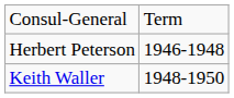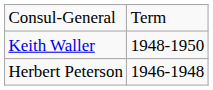rows swapped: Herbert Peterson <-> Keith Waller
